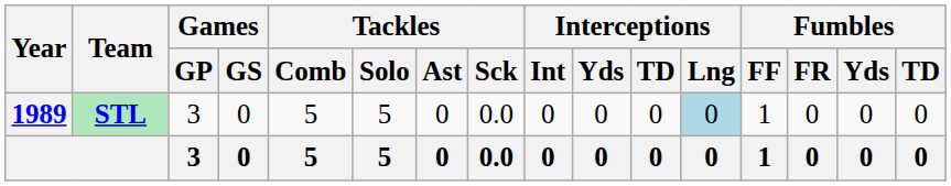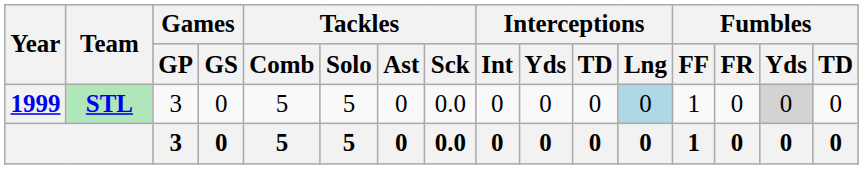STL | Year: 1989 -> 1999
STL | Fumbles / Yds: no background -> lightgrey background
